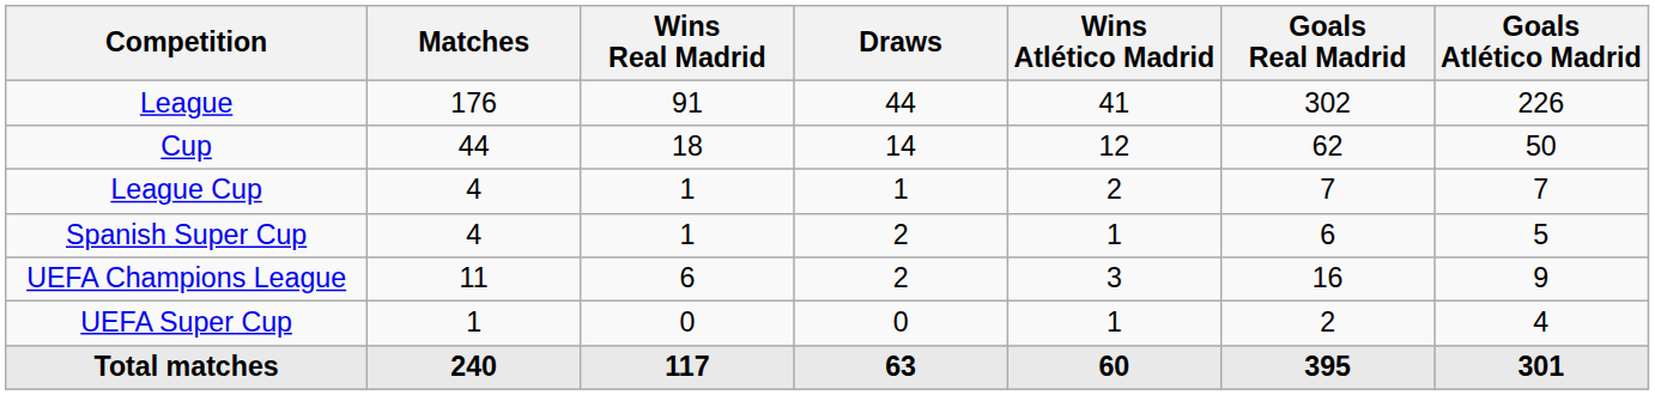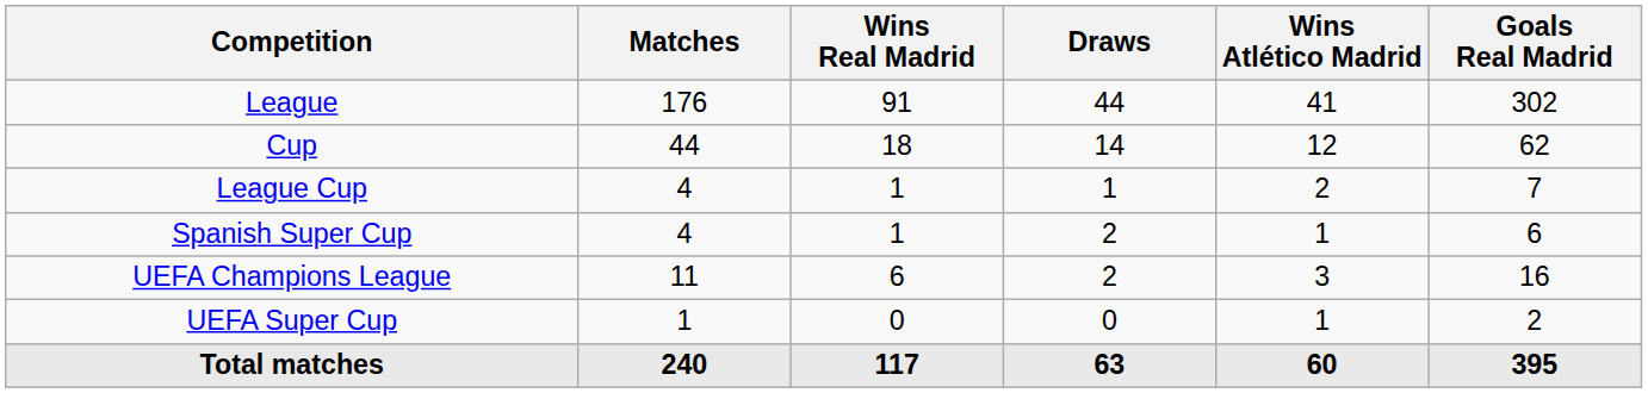- column: Goals Atlético Madrid | 226 | 50 | 7 | 5 | 9 | 4 | 301
